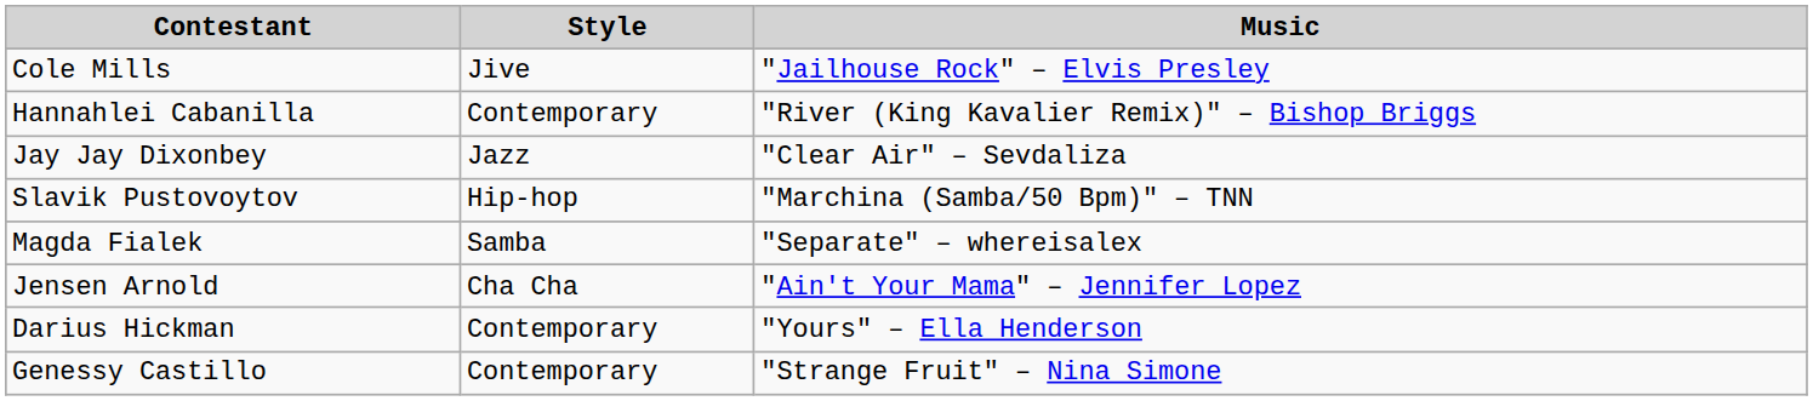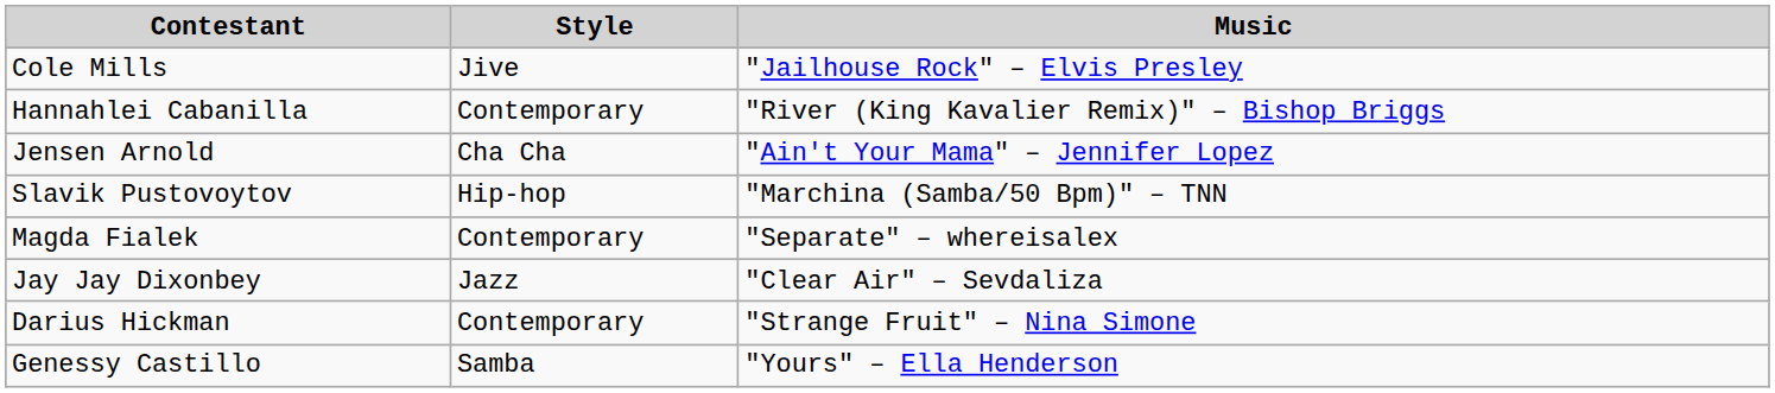rows swapped: Jay Jay Dixonbey <-> Jensen Arnold
Magda Fialek | Style: Samba -> Contemporary
Darius Hickman | Music: "Yours" – Ella Henderson -> "Strange Fruit" – Nina Simone
Genessy Castillo | Style: Contemporary -> Samba
Genessy Castillo | Music: "Strange Fruit" – Nina Simone -> "Yours" – Ella Henderson
